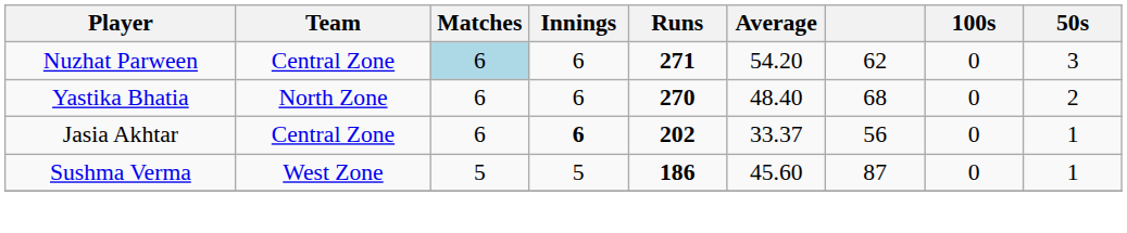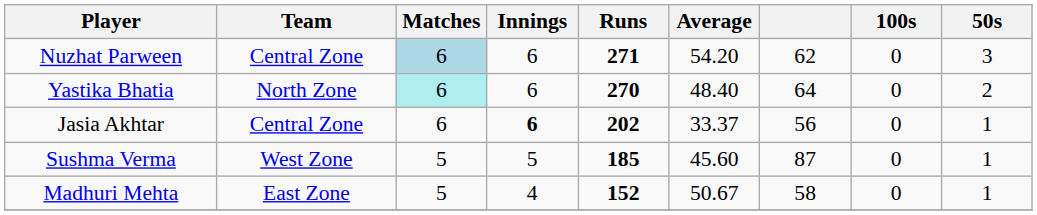Yastika Bhatia | Matches: no background -> paleturquoise background
Yastika Bhatia | column 7: 68 -> 64
Sushma Verma | Runs: 186 -> 185
+ row: Madhuri Mehta | East Zone | 5 | 4 | 152 | 50.67 | 58 | 0 | 1
